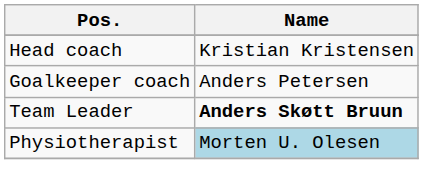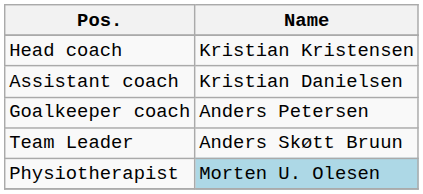+ row: Assistant coach | Kristian Danielsen
Team Leader | Name: bold -> normal
